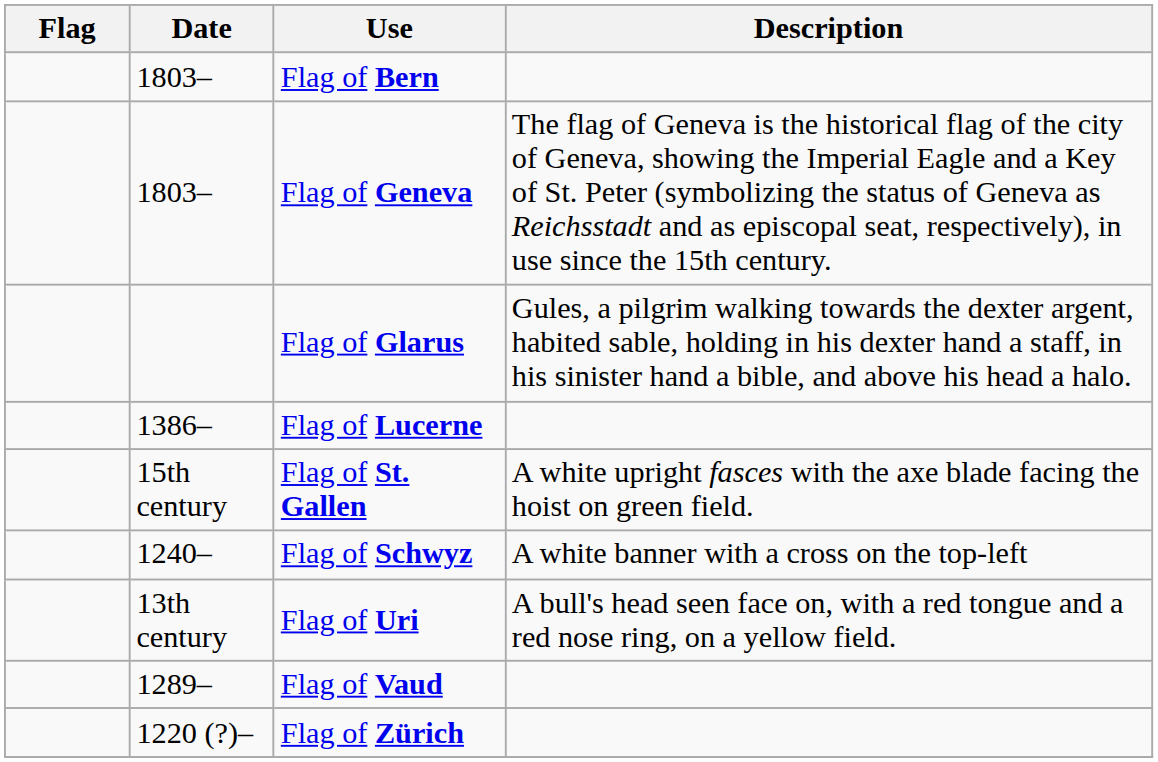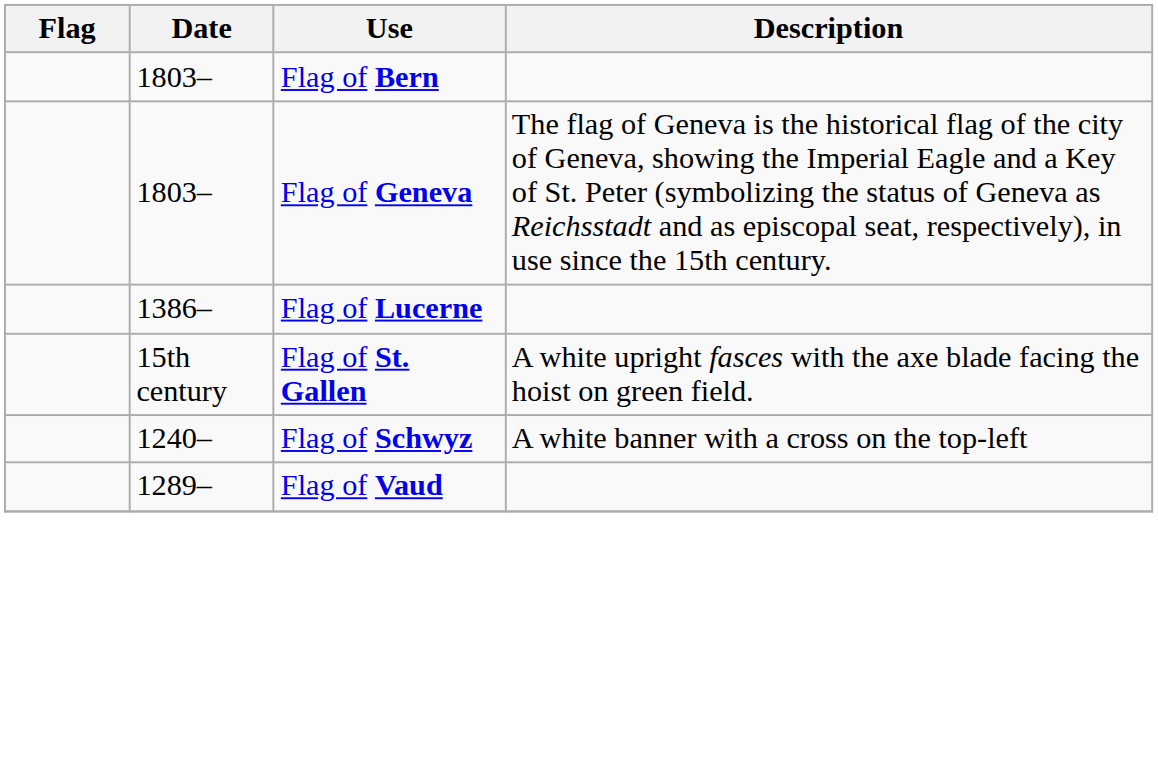- row: Flag of Glarus | Gules, a pilgrim walking towards the dexter argent, habited sable, holding in his dexter hand a staff, in his sinister hand a bible, and above his head a halo.
- row: 13th century | Flag of Uri | A bull's head seen face on, with a red tongue and a red nose ring, on a yellow field.
- row: 1220 (?)– | Flag of Zürich
